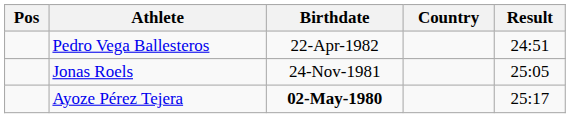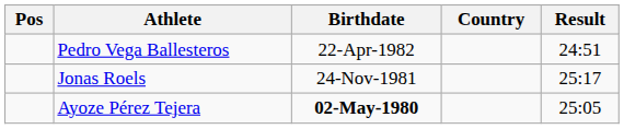Jonas Roels | Result: 25:05 -> 25:17
Ayoze Pérez Tejera | Result: 25:17 -> 25:05
